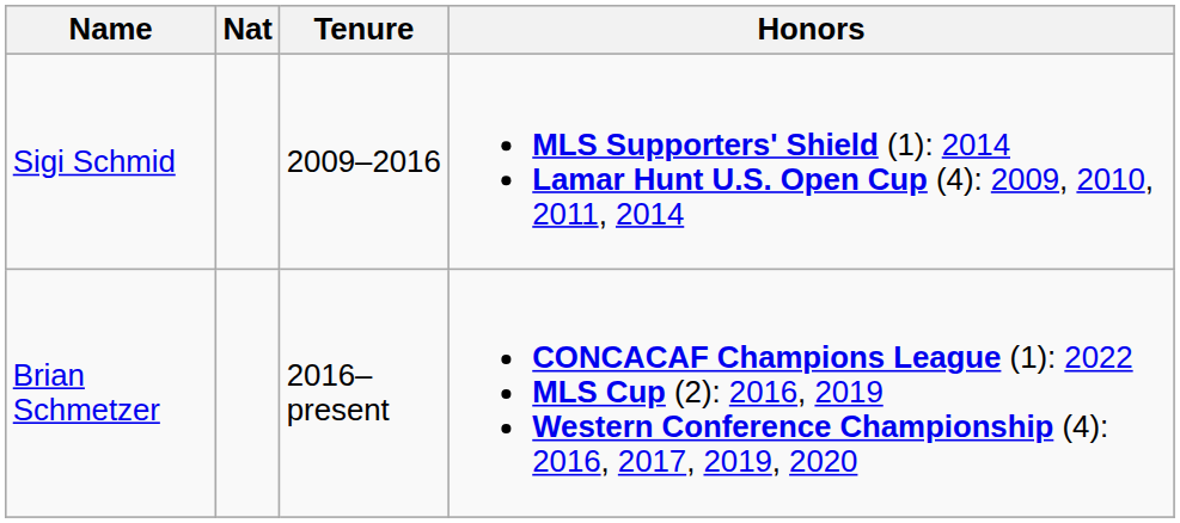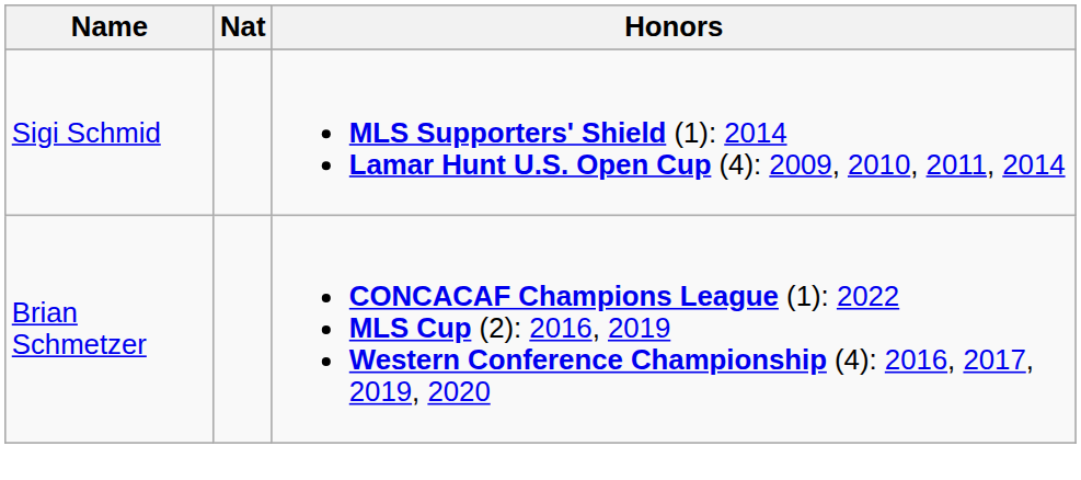- column: Tenure | 2009–2016 | 2016–present
